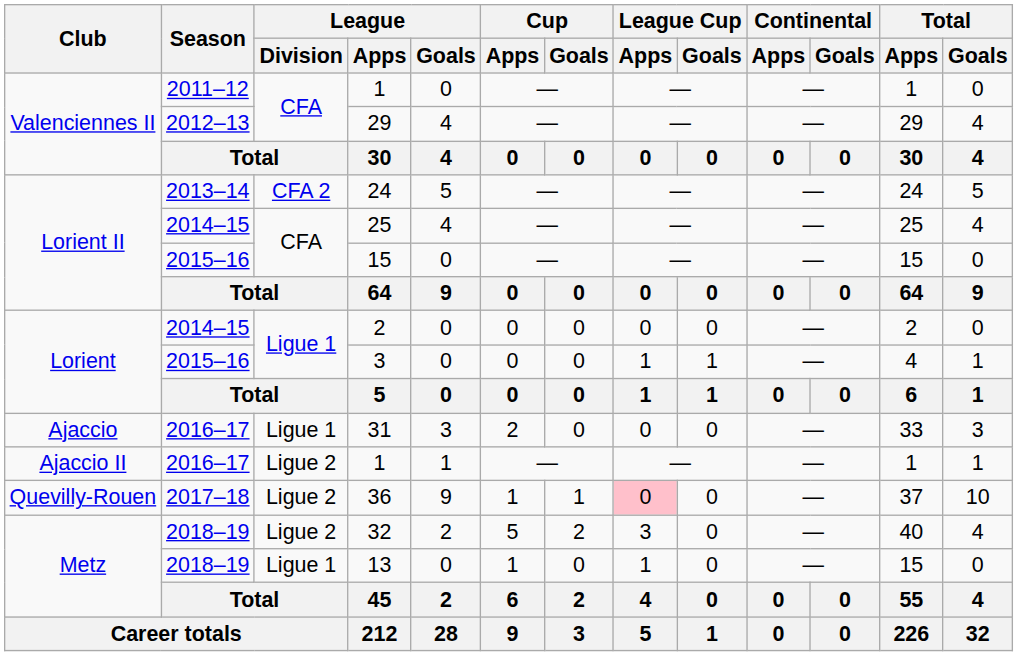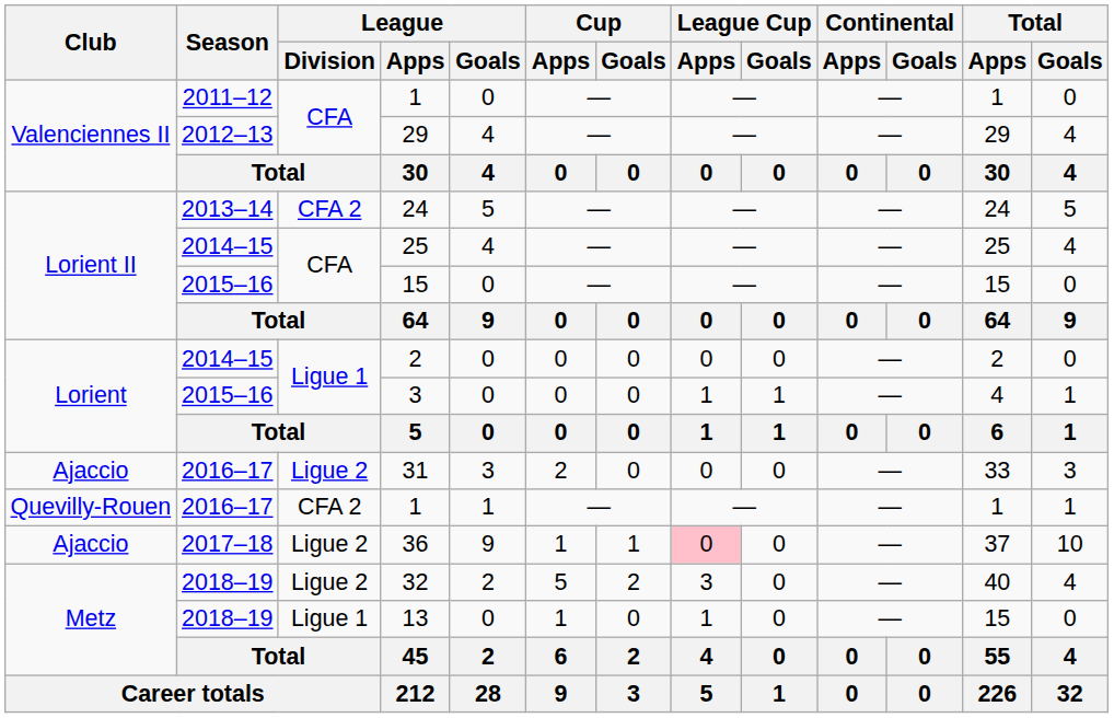31 | League / Division: Ligue 1 -> Ligue 2
2016–17 / 1 | Club: Ajaccio II -> Quevilly-Rouen
2016–17 / 1 | League / Division: Ligue 2 -> CFA 2
36 | Club: Quevilly-Rouen -> Ajaccio
